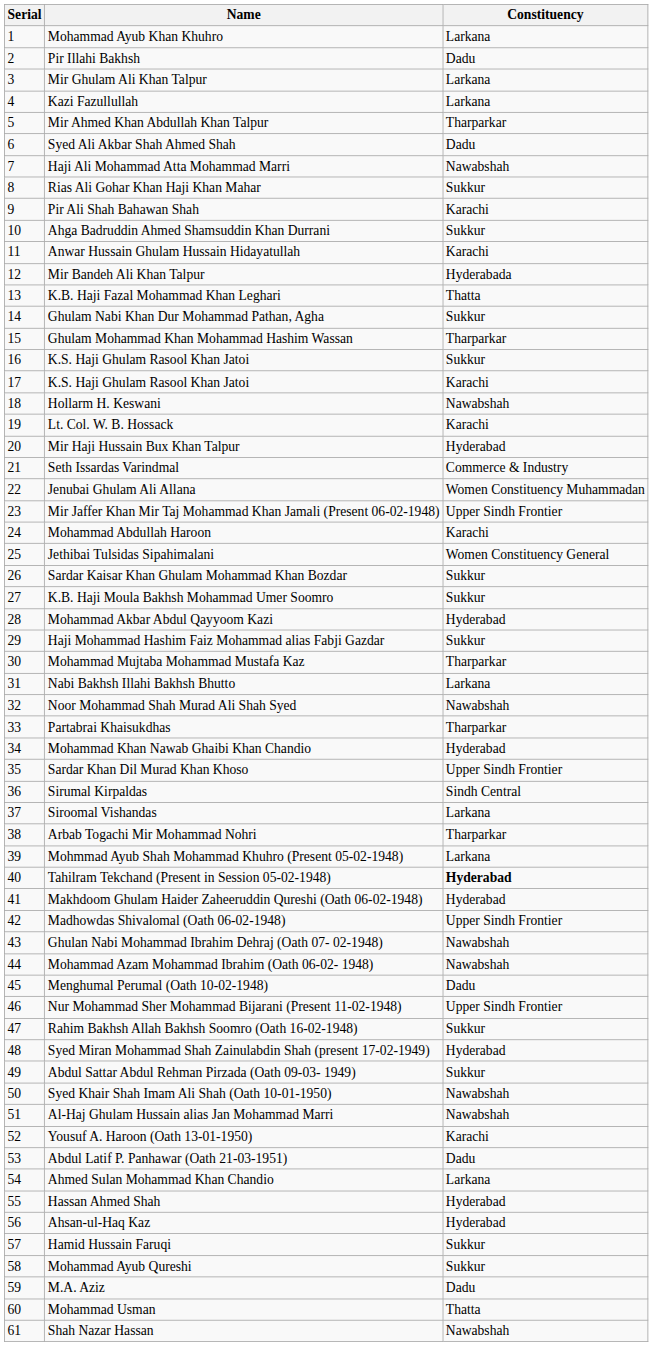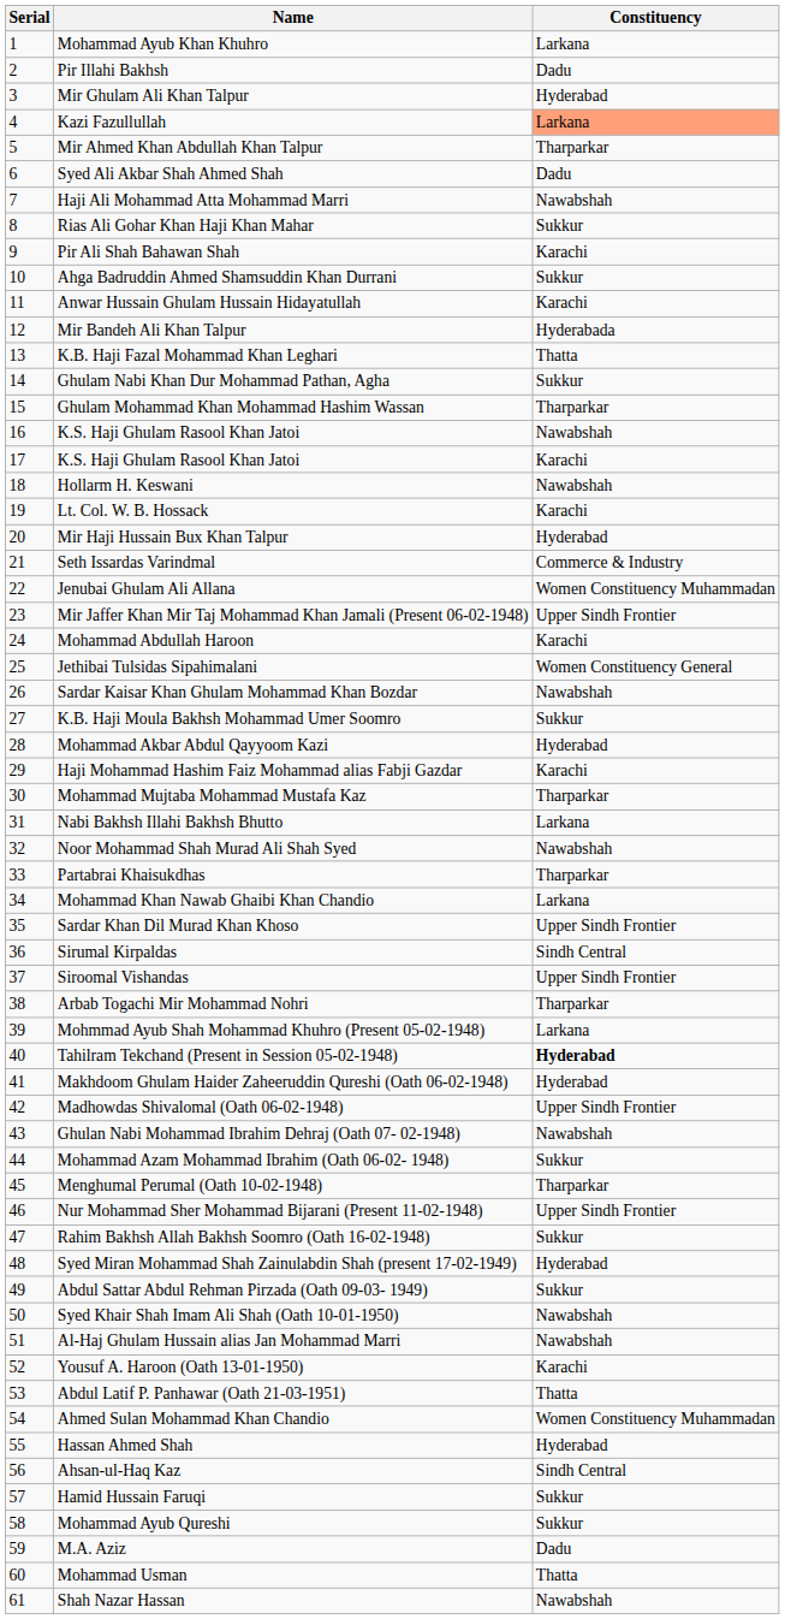Mir Ghulam Ali Khan Talpur | Constituency: Larkana -> Hyderabad
Kazi Fazullullah | Constituency: no background -> lightsalmon background
16 / K.S. Haji Ghulam Rasool Khan Jatoi | Constituency: Sukkur -> Nawabshah
Sardar Kaisar Khan Ghulam Mohammad Khan Bozdar | Constituency: Sukkur -> Nawabshah
Haji Mohammad Hashim Faiz Mohammad alias Fabji Gazdar | Constituency: Sukkur -> Karachi
Mohammad Khan Nawab Ghaibi Khan Chandio | Constituency: Hyderabad -> Larkana
Siroomal Vishandas | Constituency: Larkana -> Upper Sindh Frontier
Mohammad Azam Mohammad Ibrahim (Oath 06-02- 1948) | Constituency: Nawabshah -> Sukkur
Menghumal Perumal (Oath 10-02-1948) | Constituency: Dadu -> Tharparkar
Abdul Latif P. Panhawar (Oath 21-03-1951) | Constituency: Dadu -> Thatta
Ahmed Sulan Mohammad Khan Chandio | Constituency: Larkana -> Women Constituency Muhammadan
Ahsan-ul-Haq Kaz | Constituency: Hyderabad -> Sindh Central
